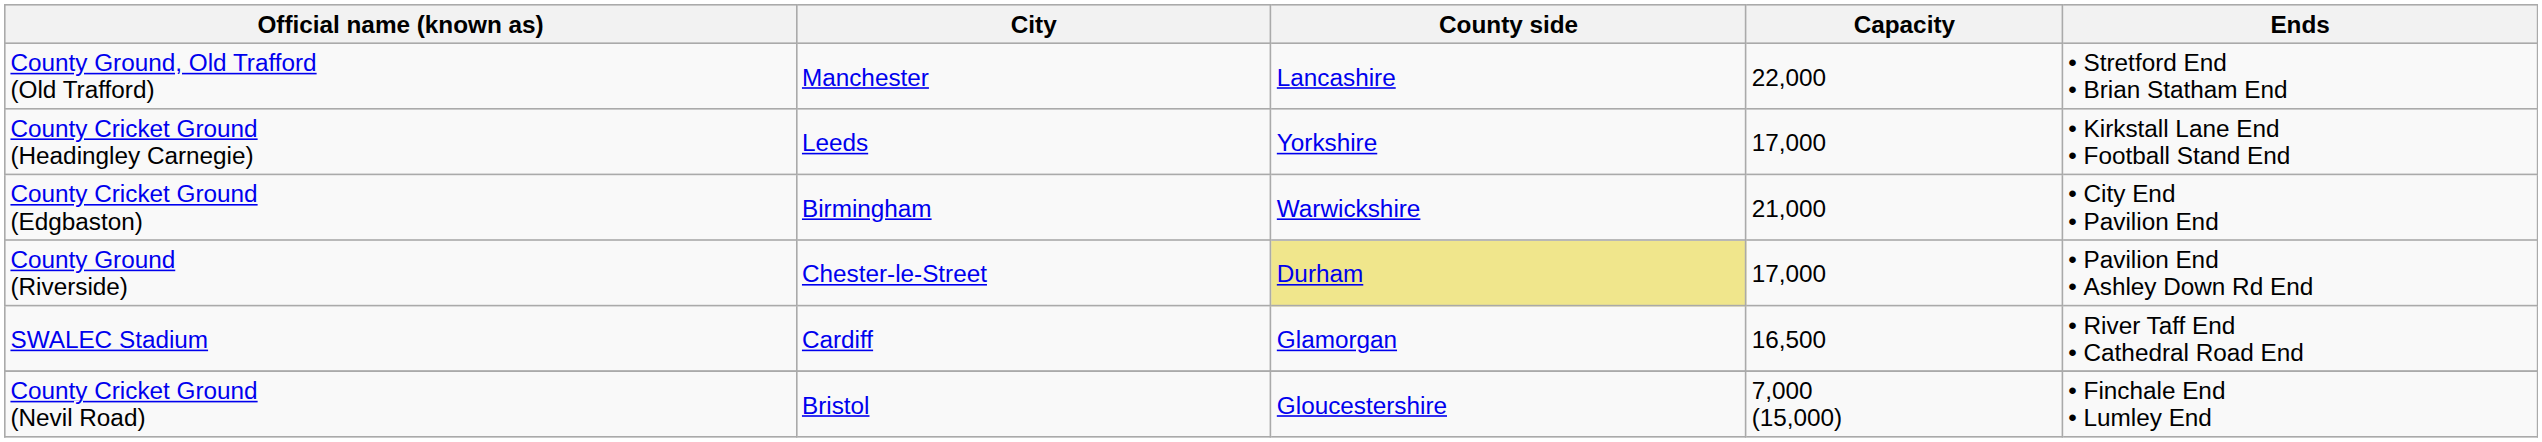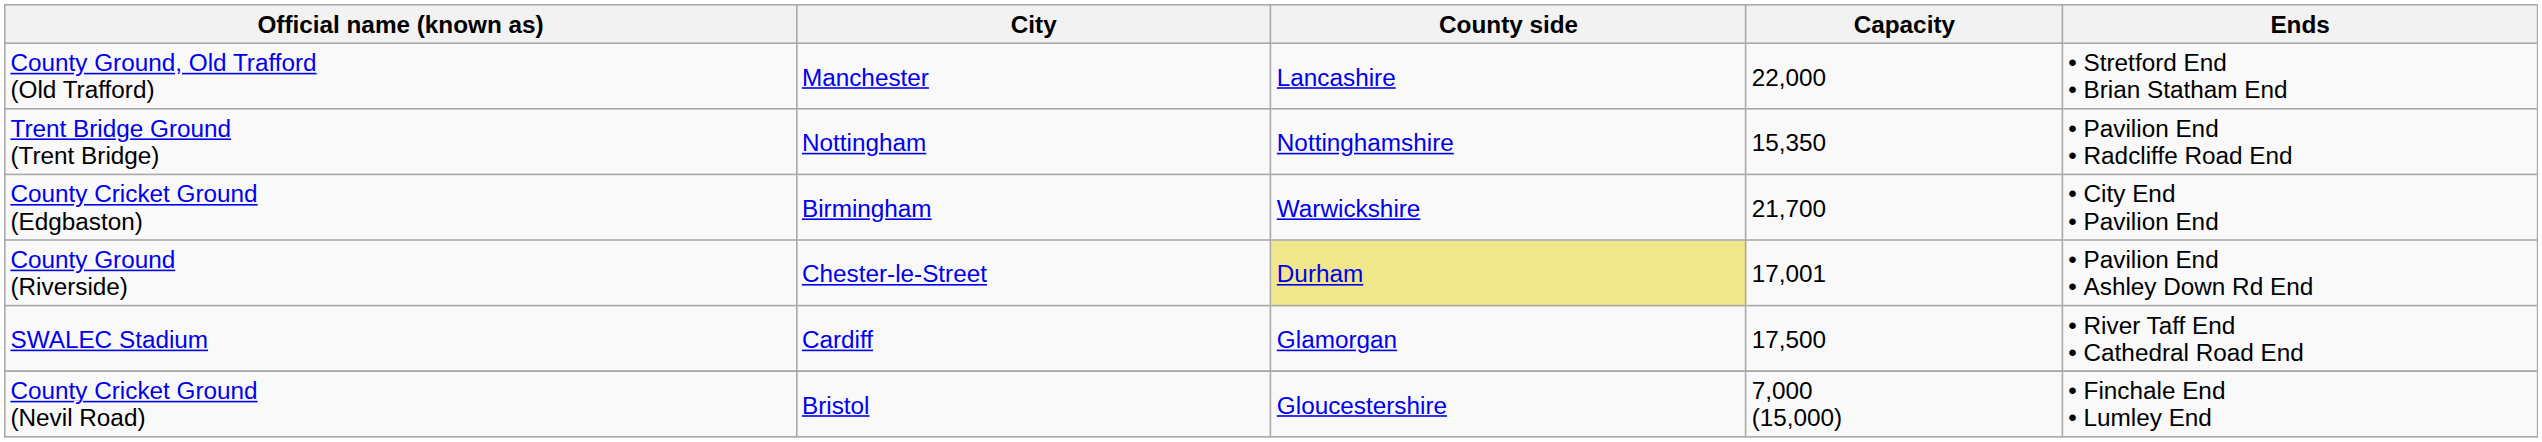+ row: Trent Bridge Ground (Trent Bridge) | Nottingham | Nottinghamshire | 15,350 | • Pavilion End • Radcliffe Road End
- row: County Cricket Ground (Headingley Carnegie) | Leeds | Yorkshire | 17,000 | • Kirkstall Lane End • Football Stand End
County Cricket Ground (Edgbaston) | Capacity: 21,000 -> 21,700
County Ground (Riverside) | Capacity: 17,000 -> 17,001
SWALEC Stadium | Capacity: 16,500 -> 17,500
